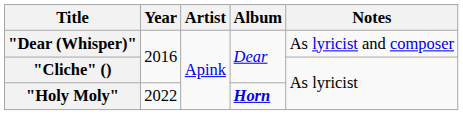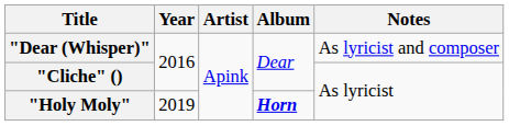"Holy Moly" | Year: 2022 -> 2019
